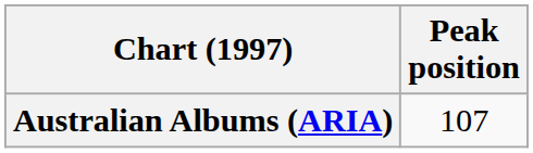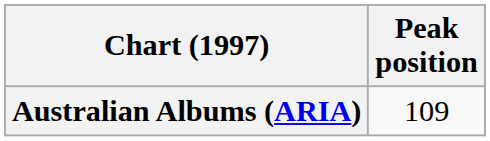Australian Albums (ARIA) | Peak position: 107 -> 109
